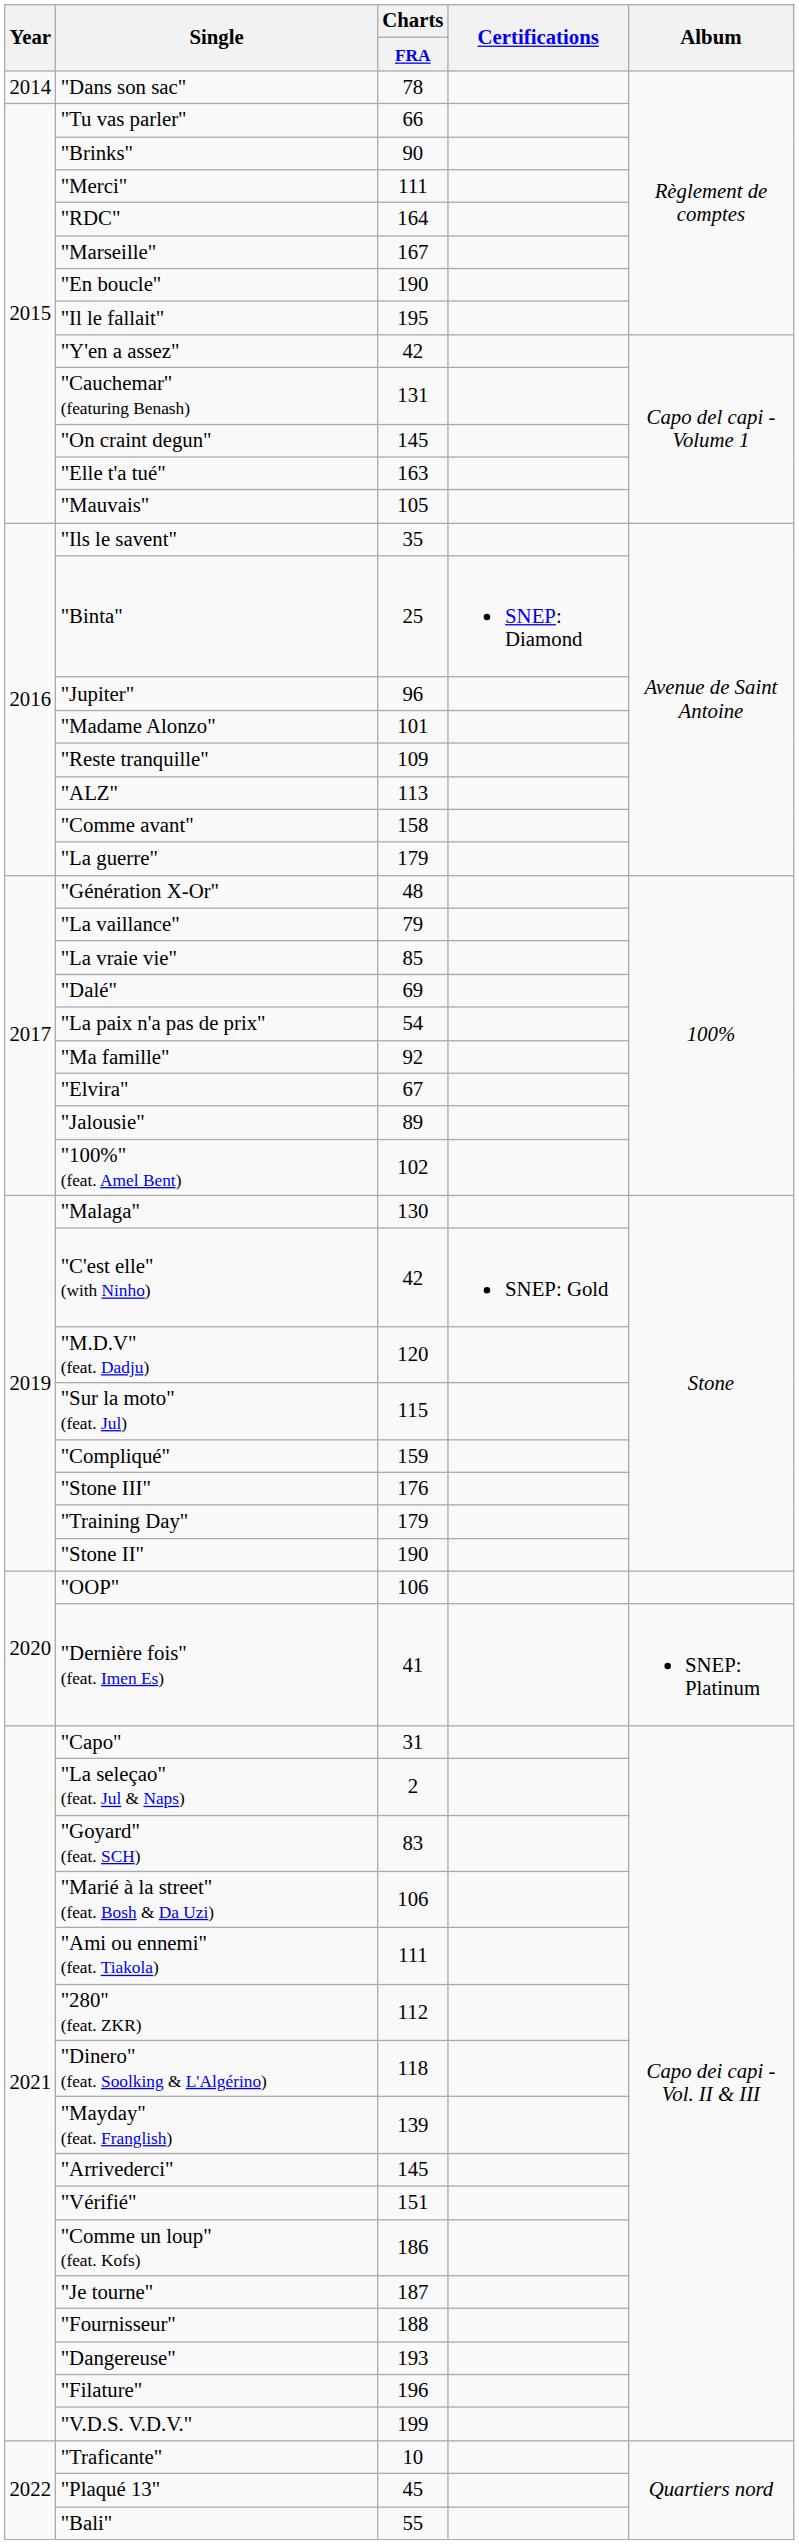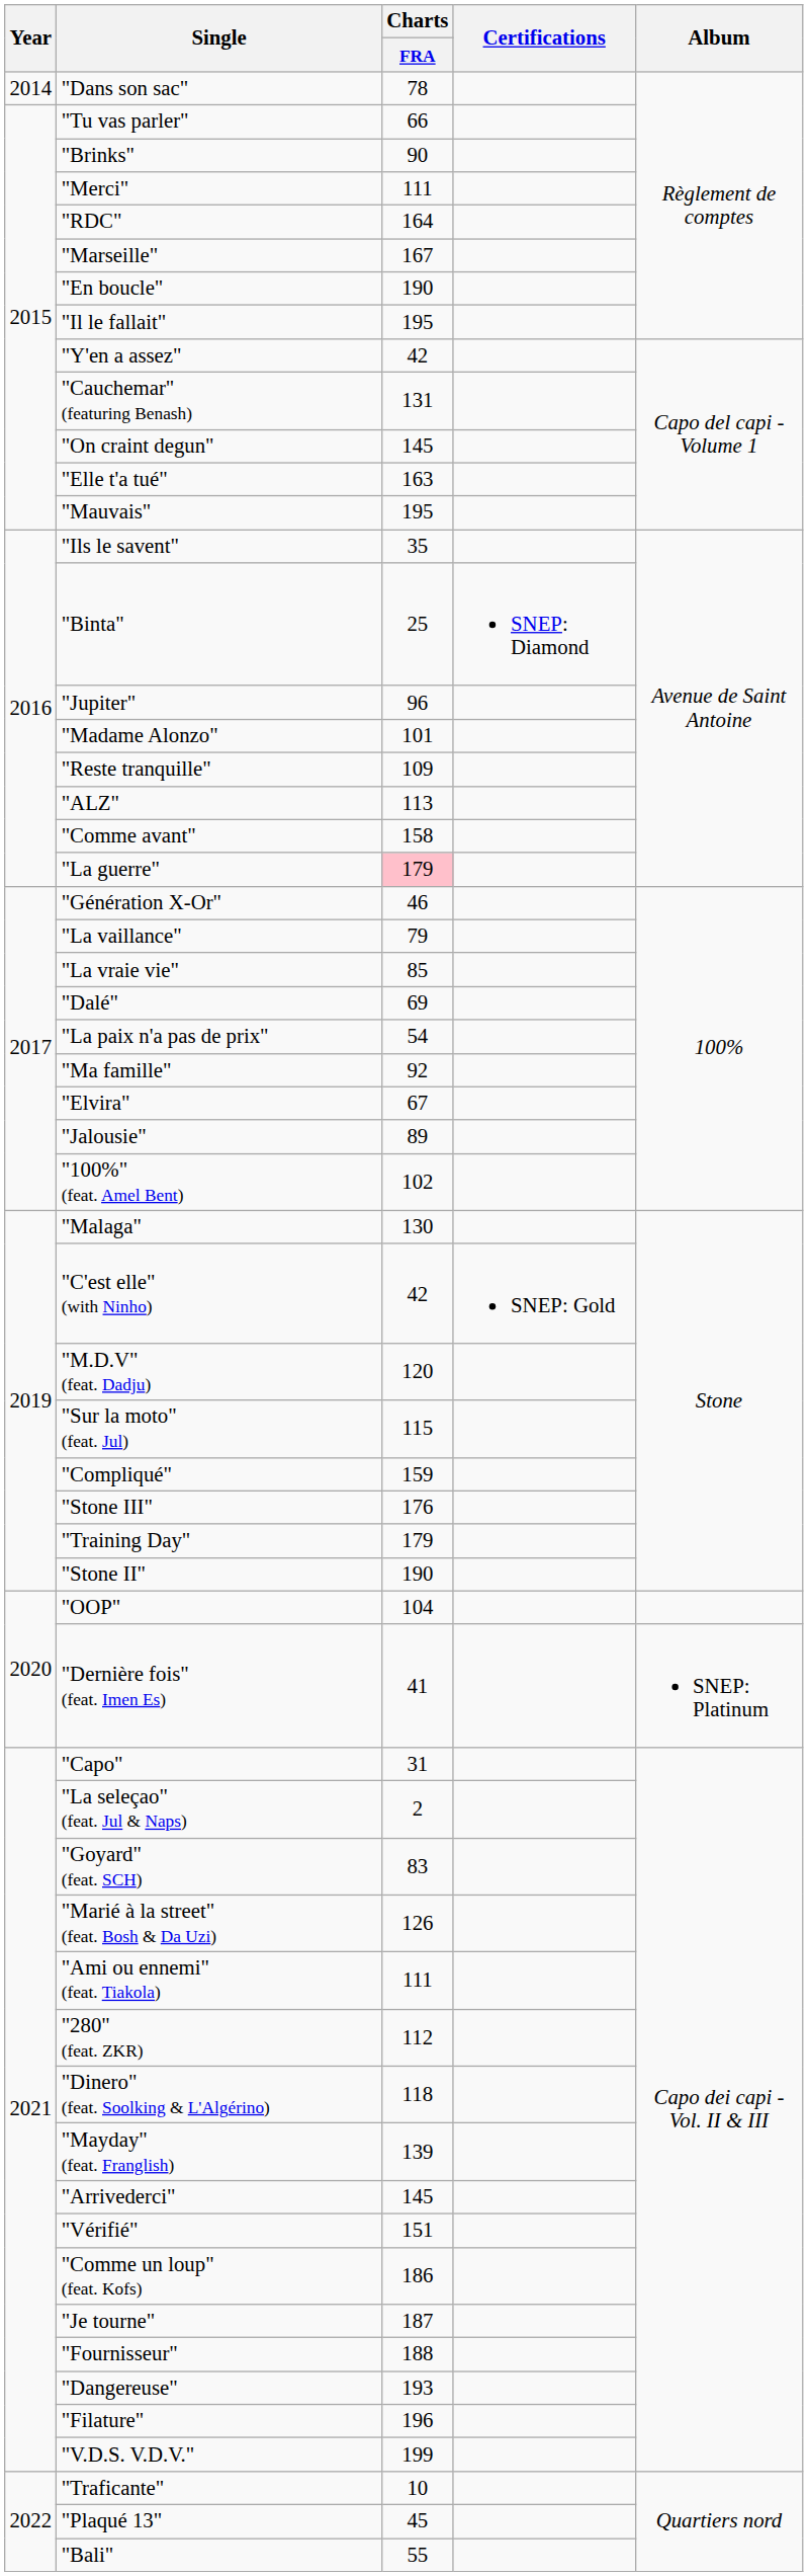"Mauvais" | Charts / FRA: 105 -> 195
"La guerre" | Charts / FRA: no background -> pink background
"Génération X-Or" | Charts / FRA: 48 -> 46
"OOP" | Charts / FRA: 106 -> 104
"Marié à la street" (feat. Bosh & Da Uzi) | Charts / FRA: 106 -> 126
